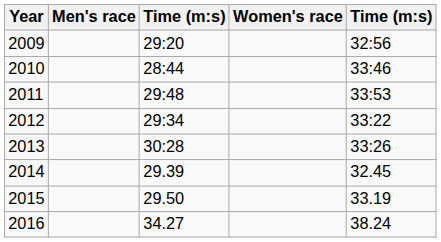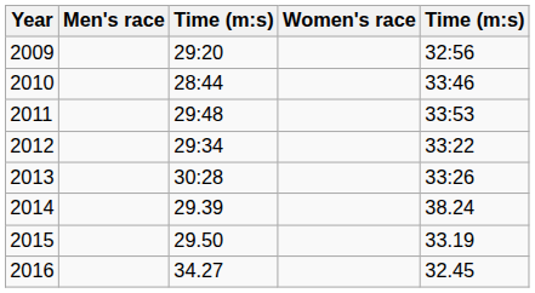2014 | column 5: 32.45 -> 38.24
2016 | column 5: 38.24 -> 32.45
